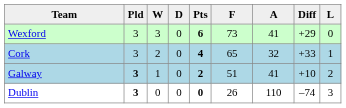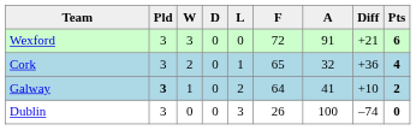columns swapped: L <-> Pts
Wexford | F: 73 -> 72
Wexford | A: 41 -> 91
Wexford | Diff: +29 -> +21
Cork | Diff: +33 -> +36
Galway | F: 51 -> 64
Dublin | Pld: bold -> normal
Dublin | A: 110 -> 100
